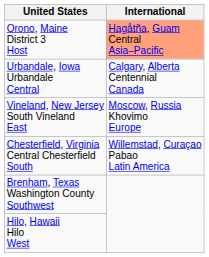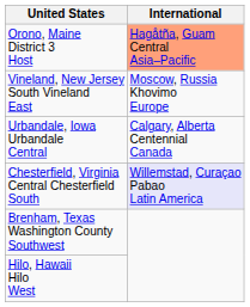rows swapped: Urbandale, Iowa Urbandale Central <-> Vineland, New Jersey South Vineland East
Chesterfield, Virginia Central Chesterfield South | International: no background -> lavender background
